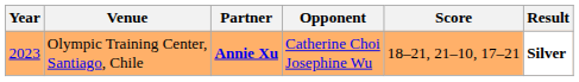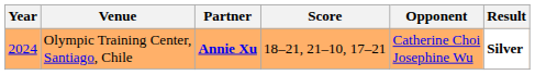columns swapped: Opponent <-> Score
Olympic Training Center, Santiago, Chile | Year: 2023 -> 2024
